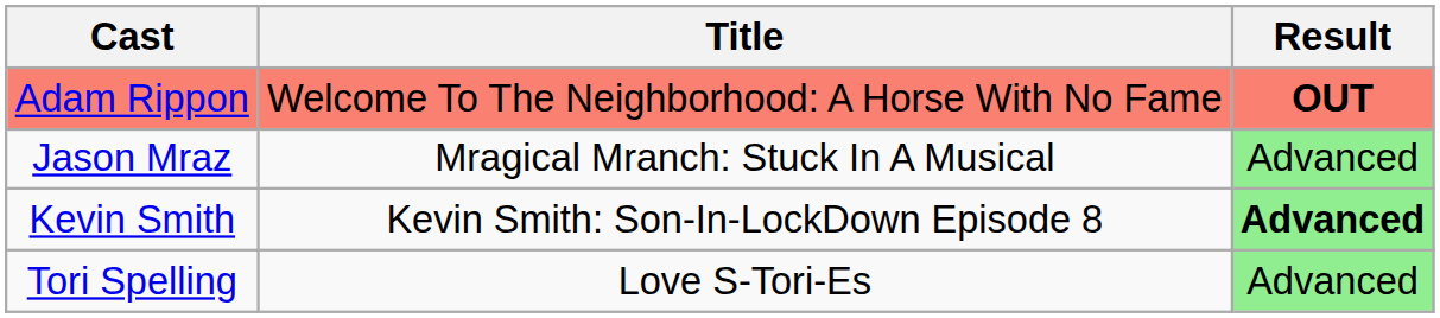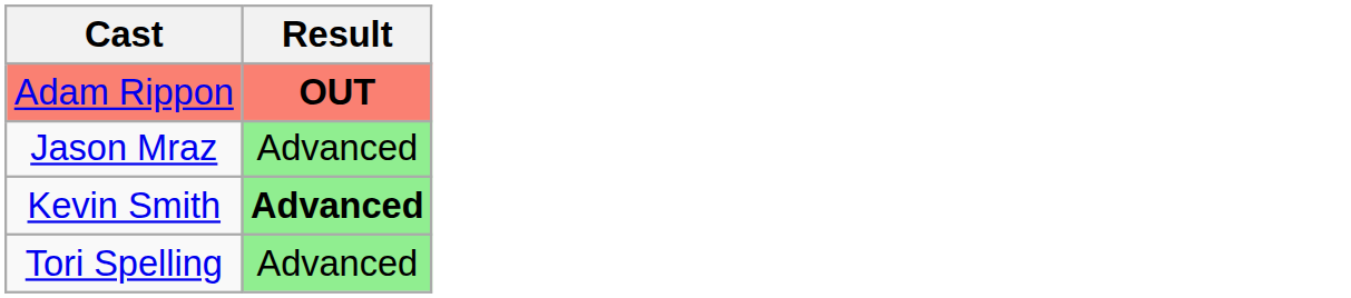- column: Title | Welcome To The Neighborhood: A Horse With No Fame | Mragical Mranch: Stuck In A Musical | Kevin Smith: Son-In-LockDown Episode 8 | Love S-Tori-Es
